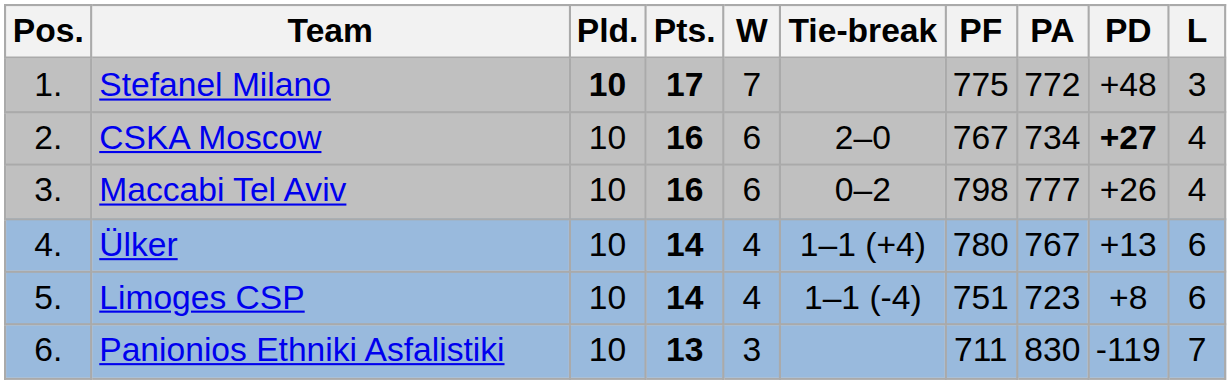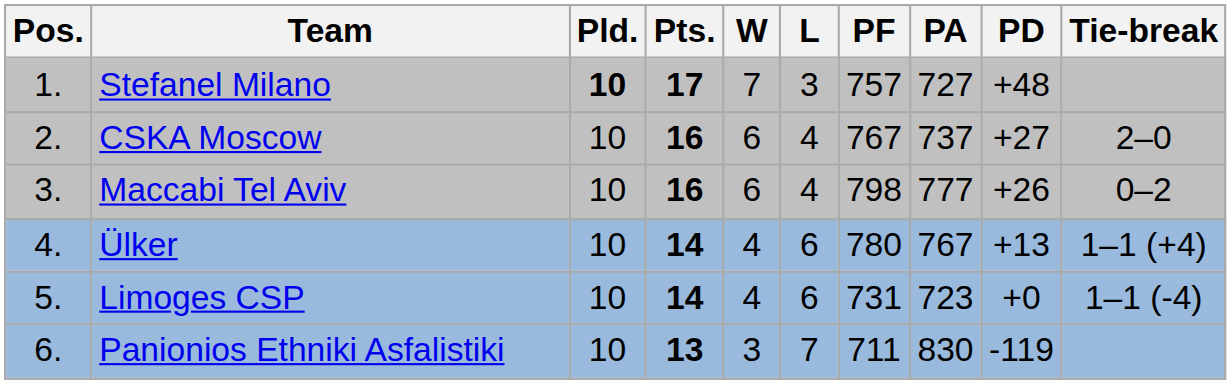columns swapped: L <-> Tie-break
Stefanel Milano | PF: 775 -> 757
Stefanel Milano | PA: 772 -> 727
CSKA Moscow | PA: 734 -> 737
CSKA Moscow | PD: bold -> normal
Limoges CSP | PF: 751 -> 731
Limoges CSP | PD: +8 -> +0
